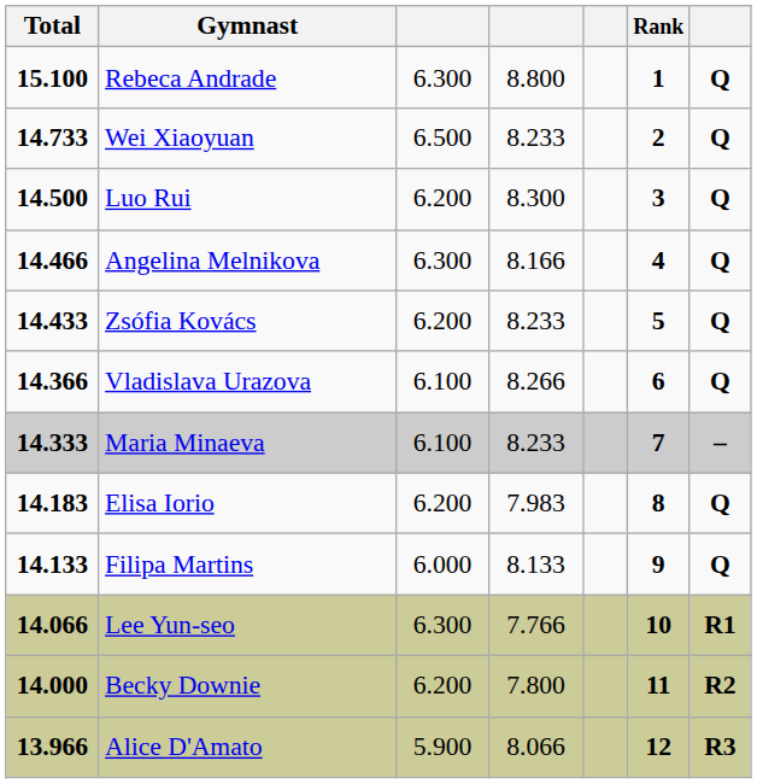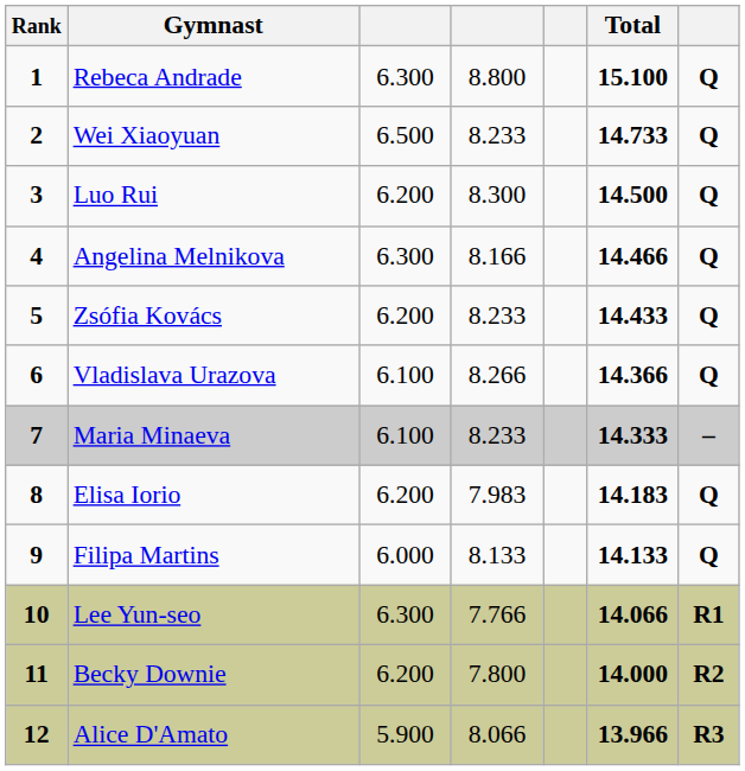columns swapped: Rank <-> Total
